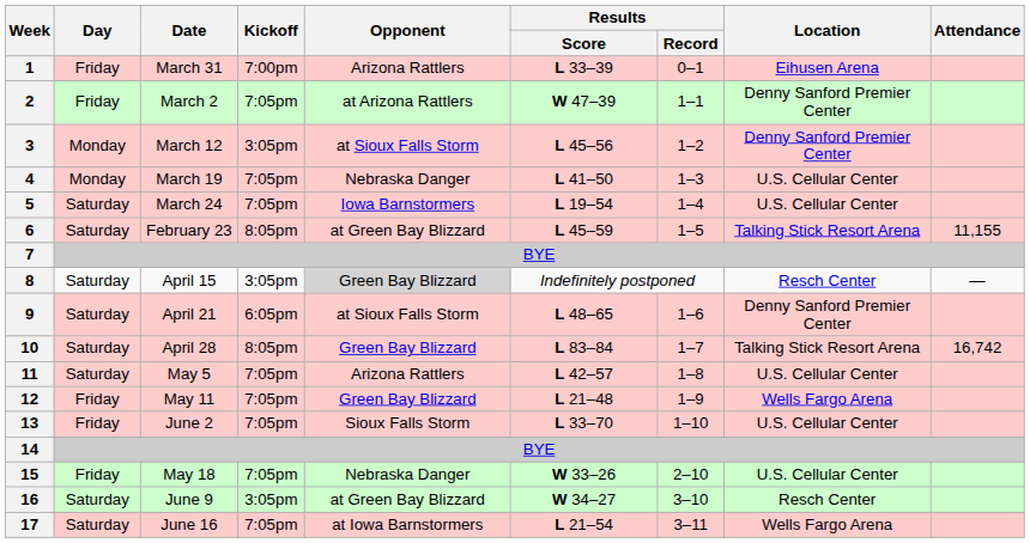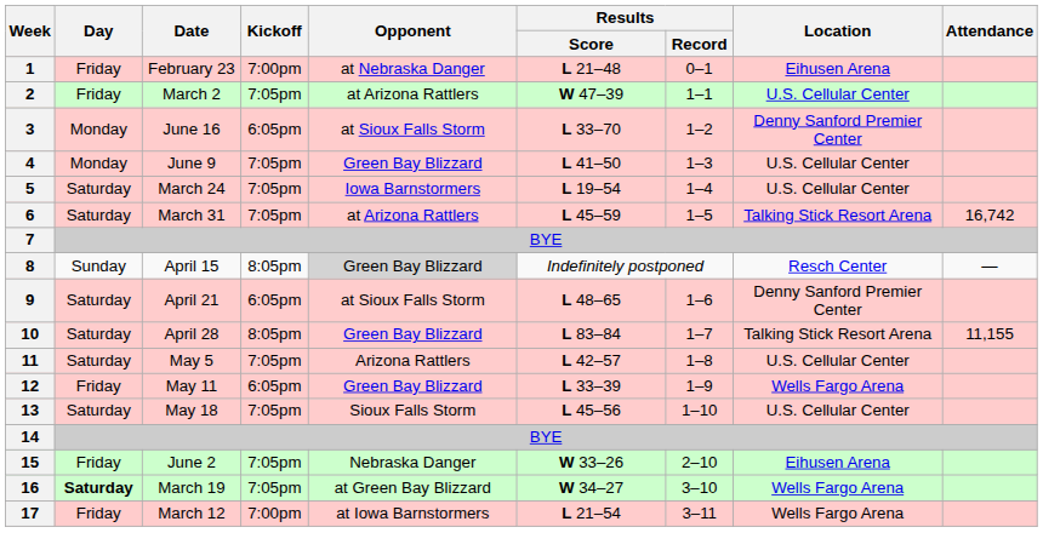1 | Date: March 31 -> February 23
1 | Opponent: Arizona Rattlers -> at Nebraska Danger
1 | Results / Score: L 33–39 -> L 21–48
2 | Location: Denny Sanford Premier Center -> U.S. Cellular Center
3 | Date: March 12 -> June 16
3 | Kickoff: 3:05pm -> 6:05pm
3 | Results / Score: L 45–56 -> L 33–70
4 | Date: March 19 -> June 9
4 | Opponent: Nebraska Danger -> Green Bay Blizzard
6 | Date: February 23 -> March 31
6 | Kickoff: 8:05pm -> 7:05pm
6 | Opponent: at Green Bay Blizzard -> at Arizona Rattlers
6 | Attendance: 11,155 -> 16,742
8 | Day: Saturday -> Sunday
8 | Kickoff: 3:05pm -> 8:05pm
10 | Attendance: 16,742 -> 11,155
12 | Kickoff: 7:05pm -> 6:05pm
12 | Results / Score: L 21–48 -> L 33–39
13 | Day: Friday -> Saturday
13 | Date: June 2 -> May 18
13 | Results / Score: L 33–70 -> L 45–56
15 | Date: May 18 -> June 2
15 | Location: U.S. Cellular Center -> Eihusen Arena
16 | Day: normal -> bold
16 | Date: June 9 -> March 19
16 | Kickoff: 3:05pm -> 7:05pm
16 | Location: Resch Center -> Wells Fargo Arena
17 | Day: Saturday -> Friday
17 | Date: June 16 -> March 12
17 | Kickoff: 7:05pm -> 7:00pm
